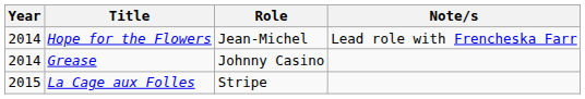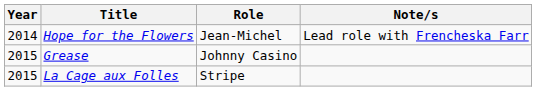Grease | Year: 2014 -> 2015
